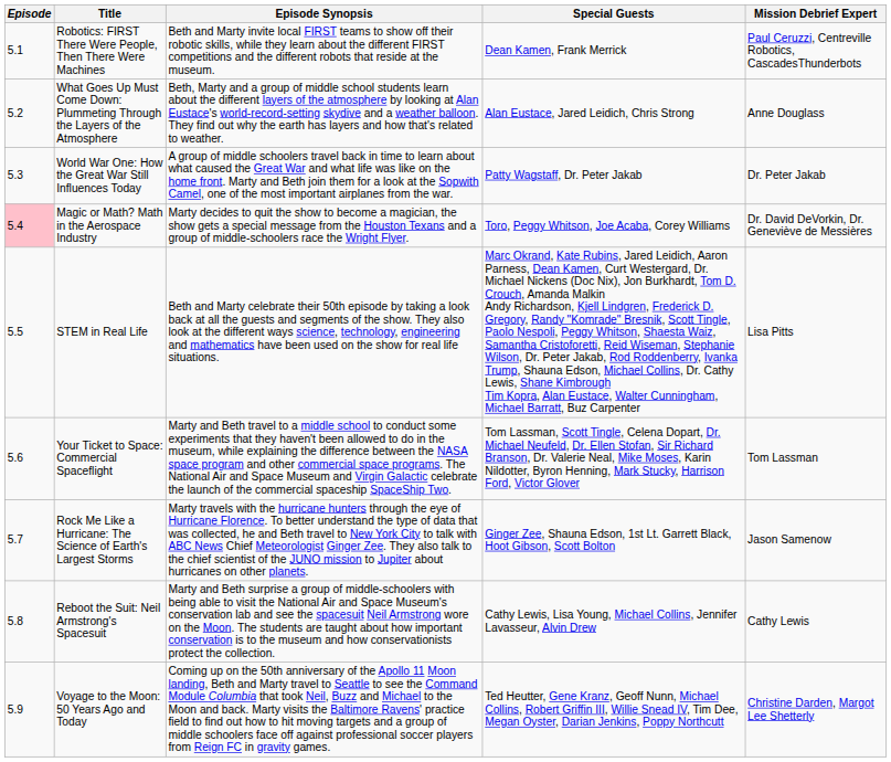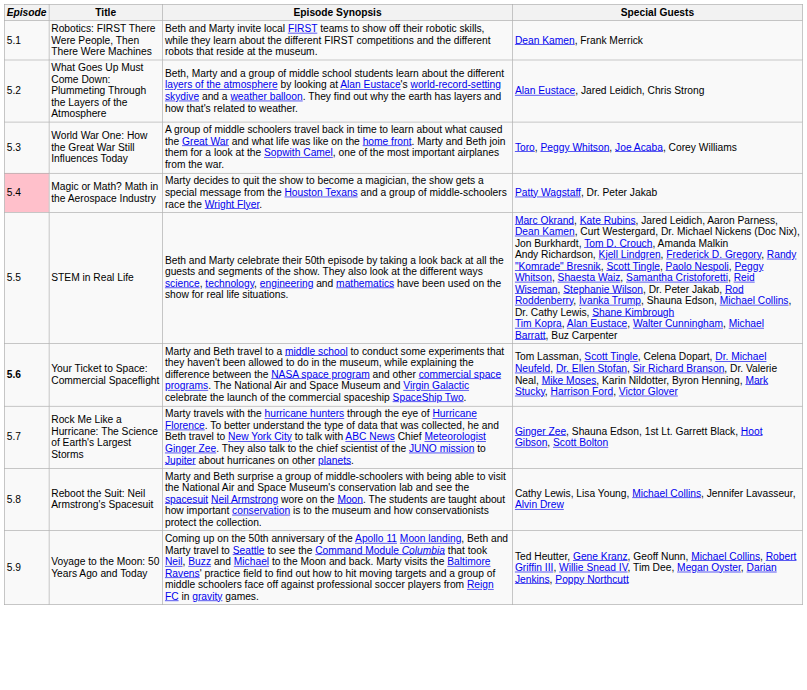- column: Mission Debrief Expert | Paul Ceruzzi, Centreville Robotics, CascadesThunderbots | Anne Douglass | Dr. Peter Jakab | Dr. David DeVorkin, Dr. Geneviève de Messières | Lisa Pitts | Tom Lassman | Jason Samenow | Cathy Lewis | Christine Darden, Margot Lee Shetterly
World War One: How the Great War Still Influences Today | Special Guests: Patty Wagstaff, Dr. Peter Jakab -> Toro, Peggy Whitson, Joe Acaba, Corey Williams
Magic or Math? Math in the Aerospace Industry | Special Guests: Toro, Peggy Whitson, Joe Acaba, Corey Williams -> Patty Wagstaff, Dr. Peter Jakab
Your Ticket to Space: Commercial Spaceflight | Episode: normal -> bold
